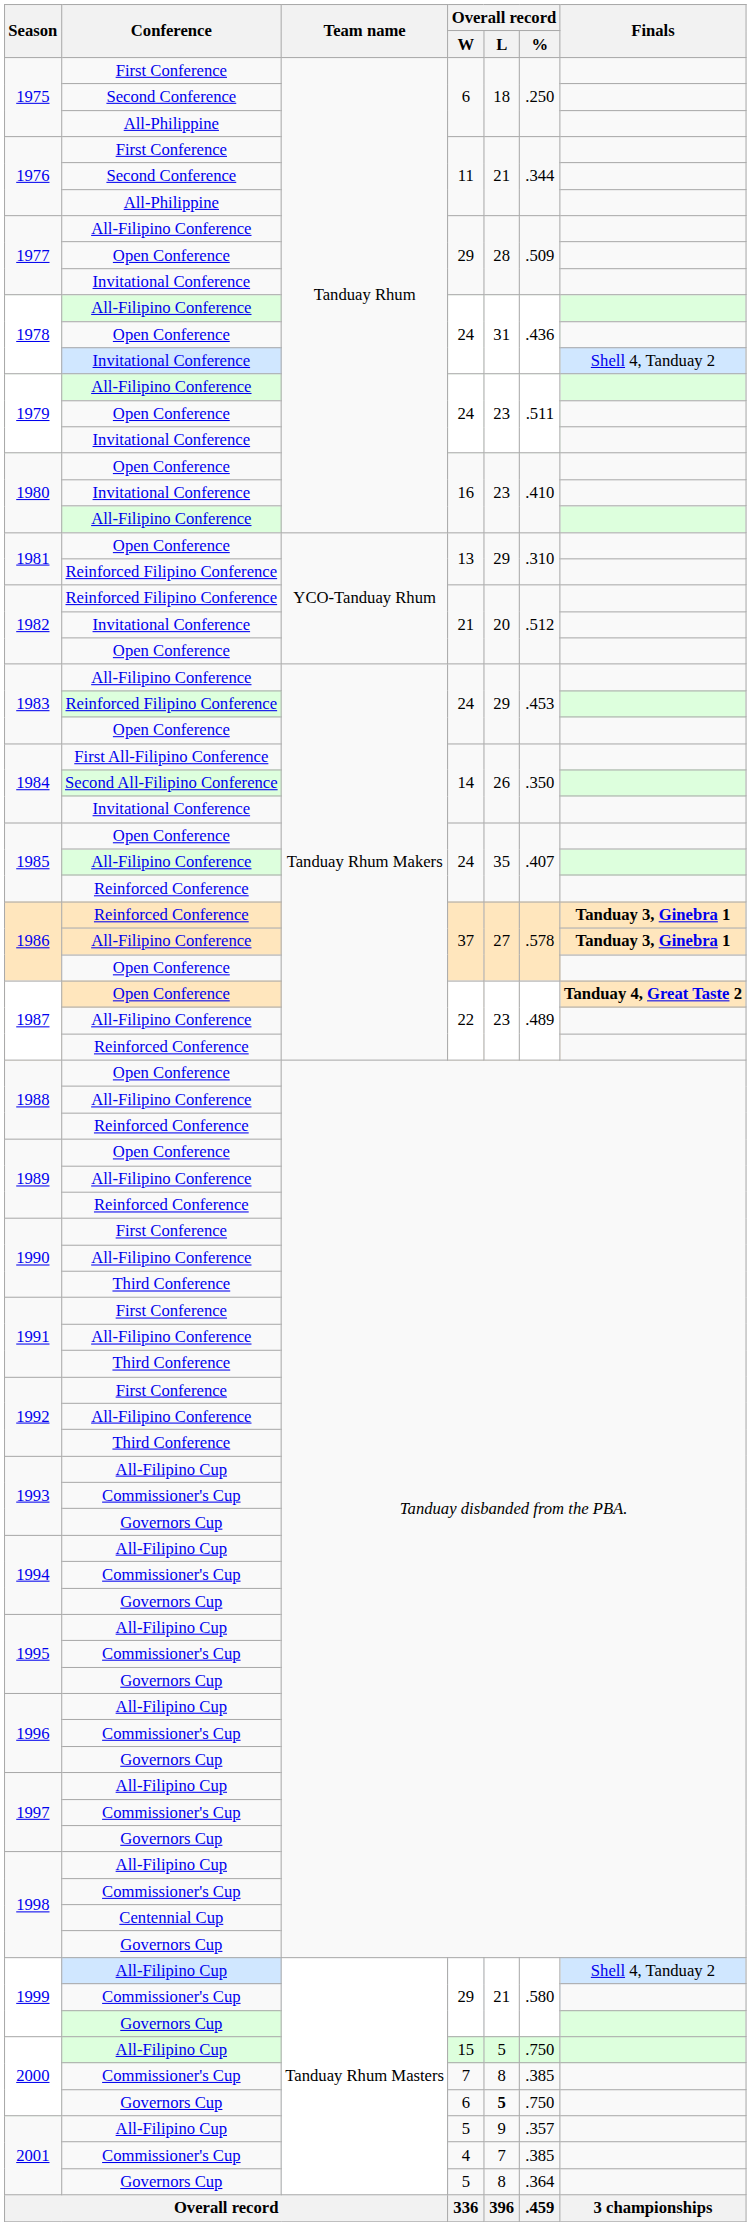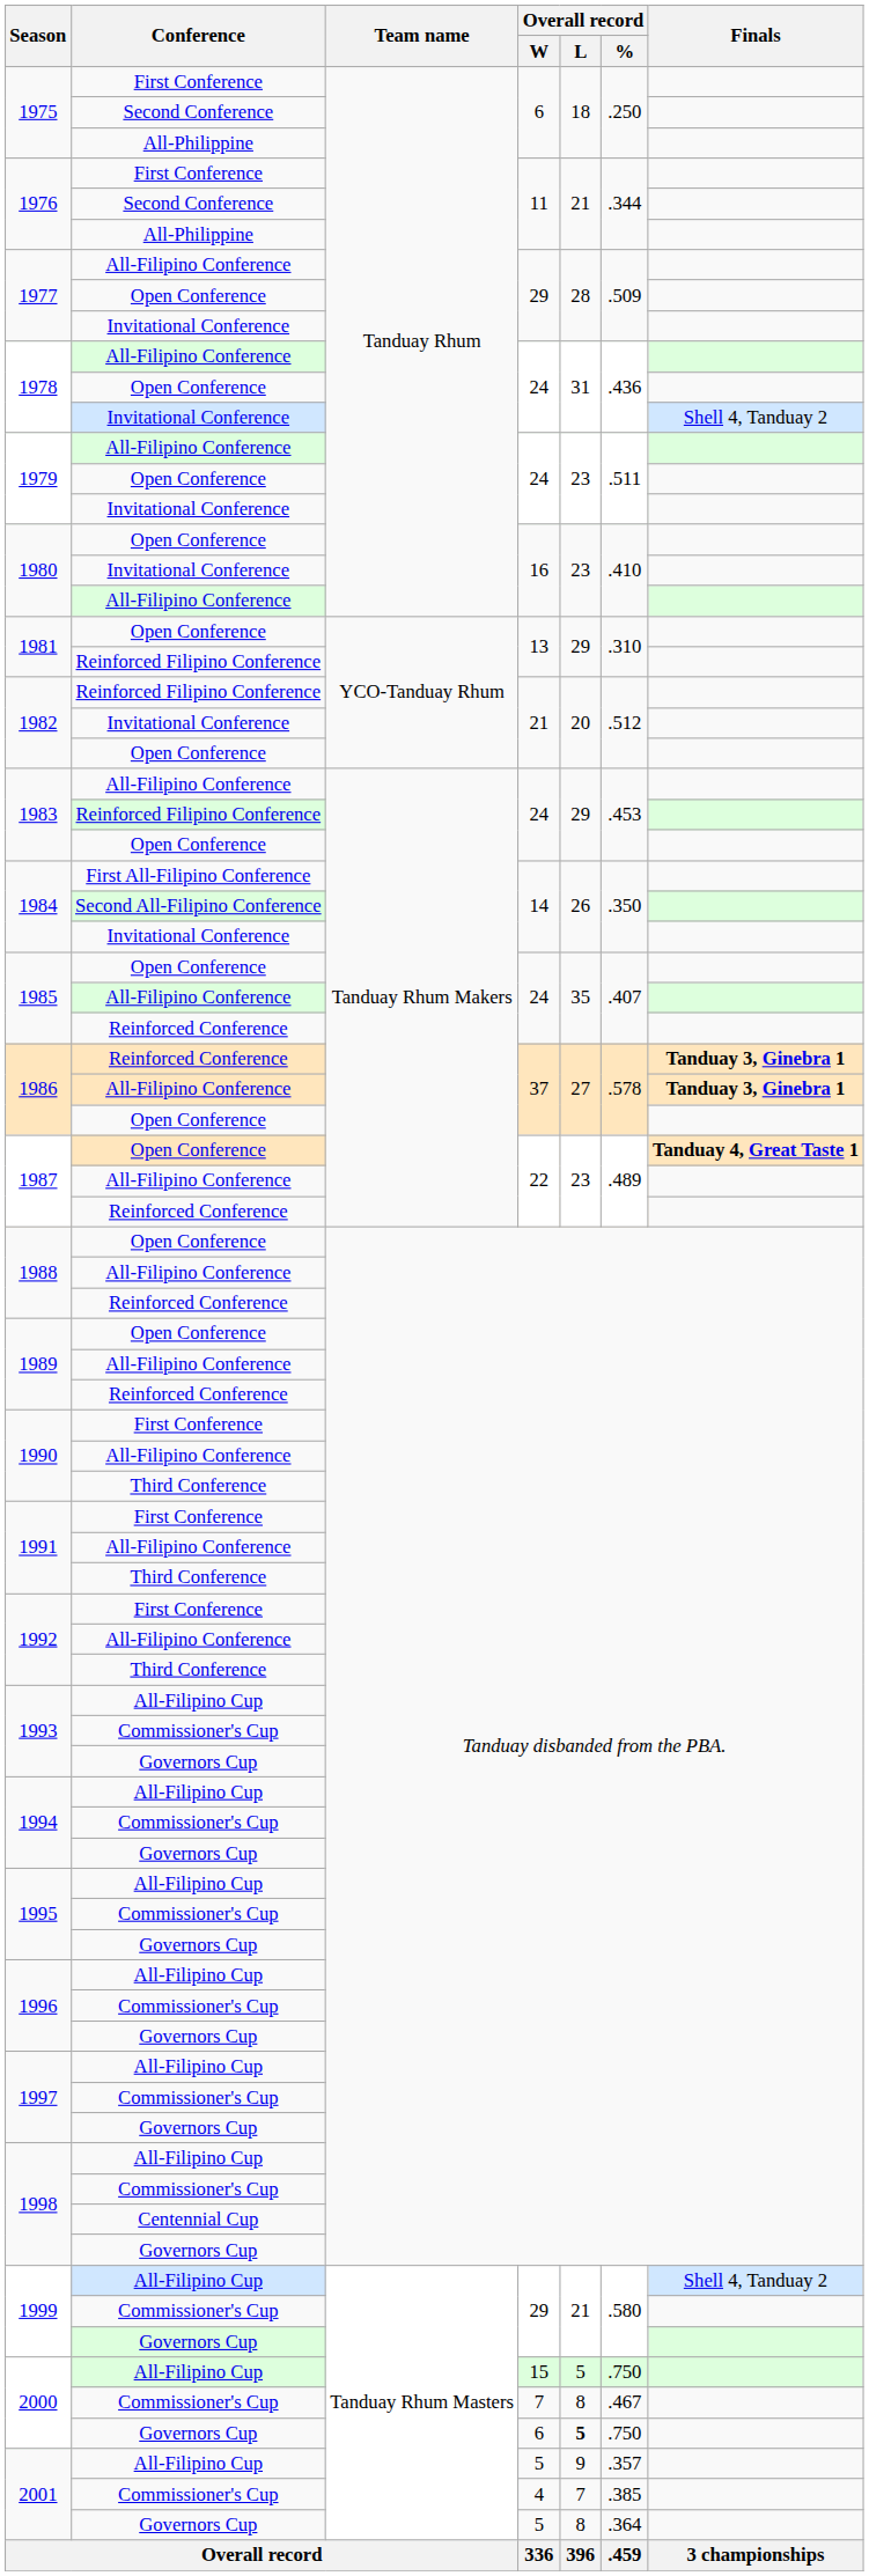1987 / Open Conference | Finals: Tanduay 4, Great Taste 2 -> Tanduay 4, Great Taste 1
2000 / Commissioner's Cup | Overall record / %: .385 -> .467
